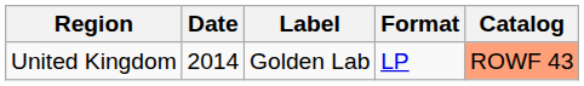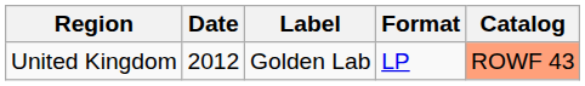United Kingdom | Date: 2014 -> 2012
